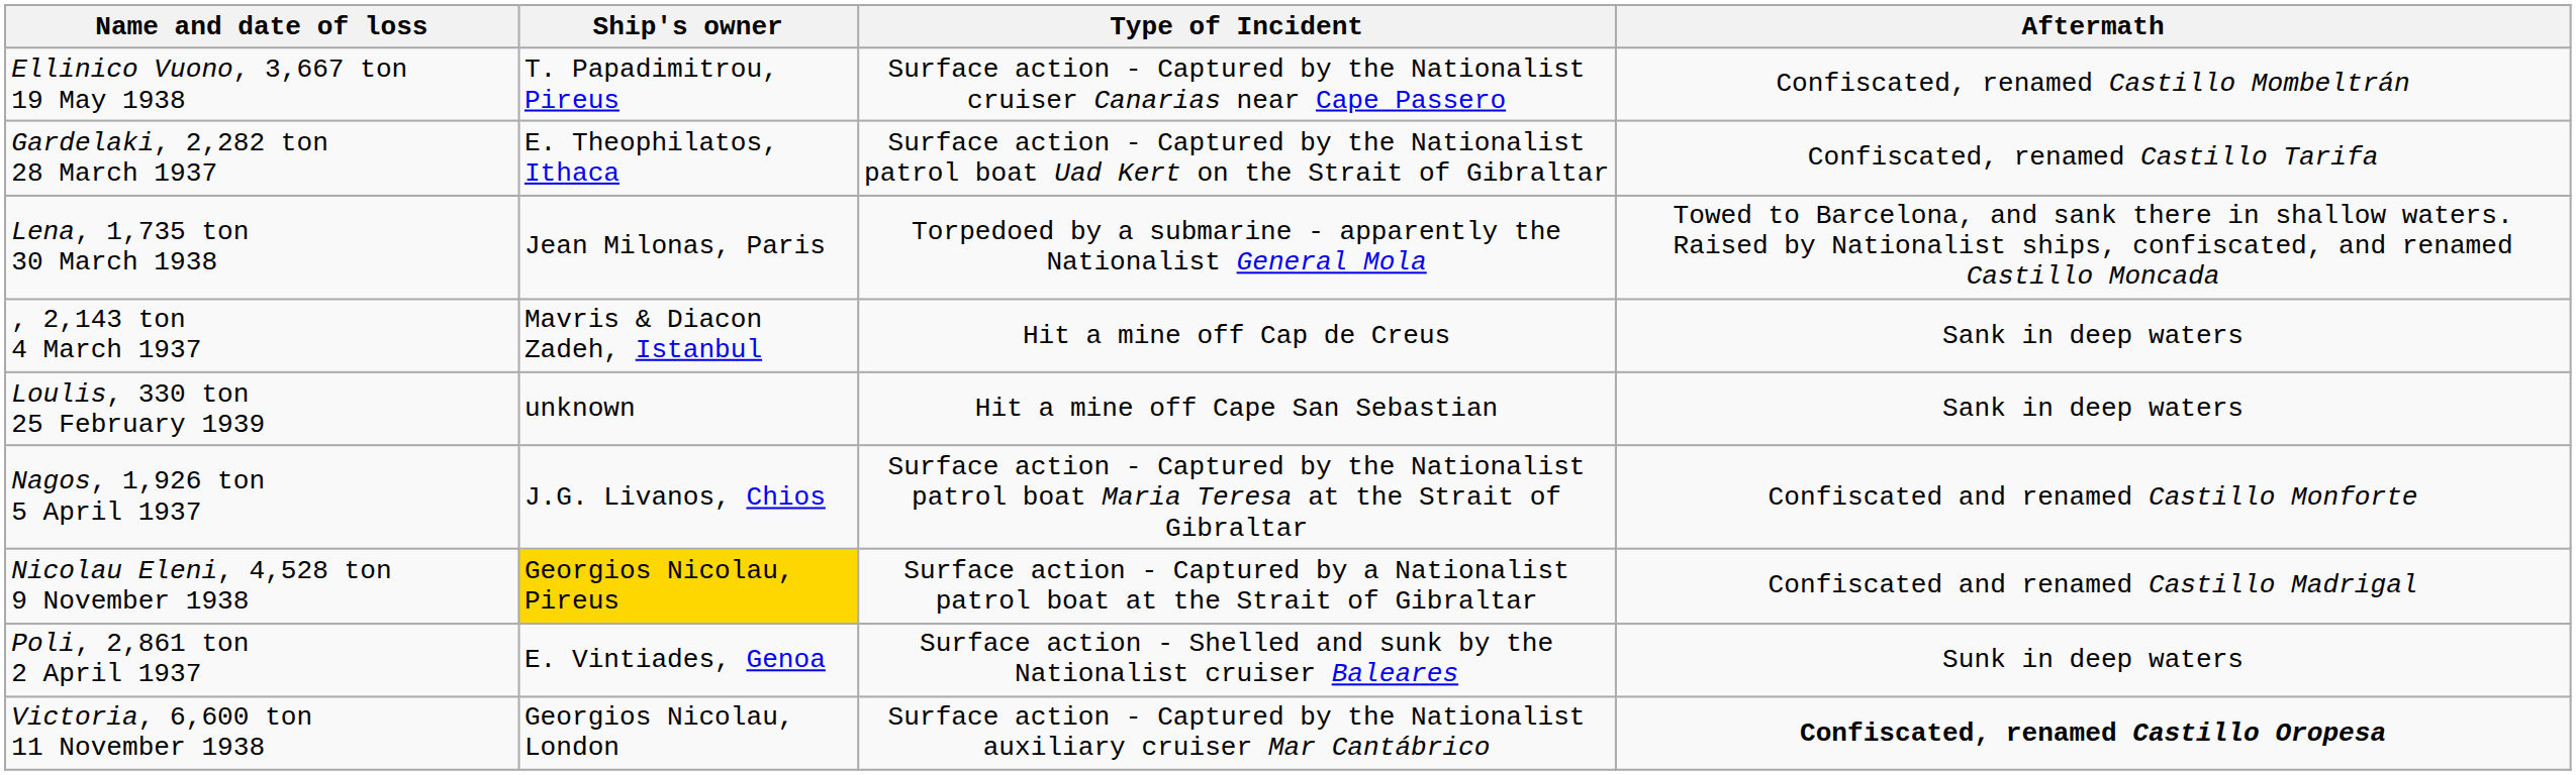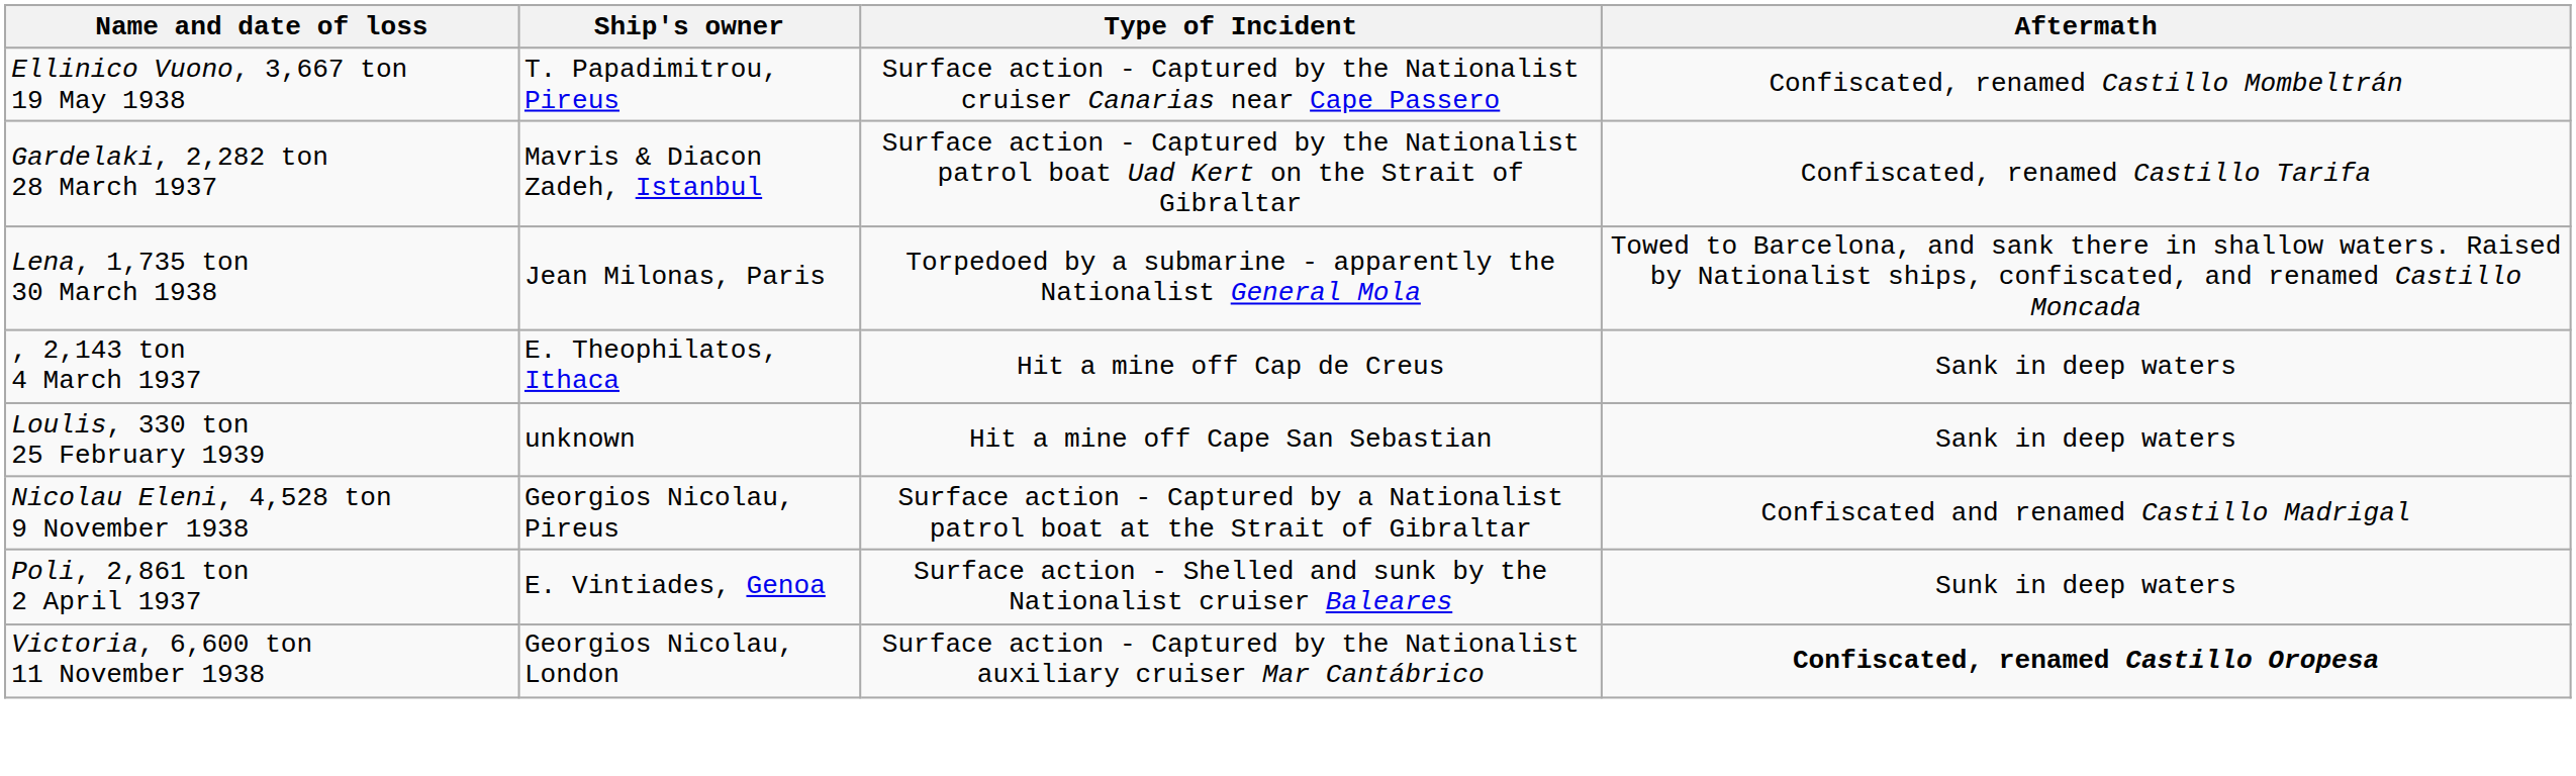Gardelaki, 2,282 ton 28 March 1937 | Ship's owner: E. Theophilatos, Ithaca -> Mavris & Diacon Zadeh, Istanbul
, 2,143 ton 4 March 1937 | Ship's owner: Mavris & Diacon Zadeh, Istanbul -> E. Theophilatos, Ithaca
- row: Nagos, 1,926 ton 5 April 1937 | J.G. Livanos, Chios | Surface action - Captured by the Nationalist patrol boat Maria Teresa at the Strait of Gibraltar | Confiscated and renamed Castillo Monforte
Nicolau Eleni, 4,528 ton 9 November 1938 | Ship's owner: gold background -> no background
